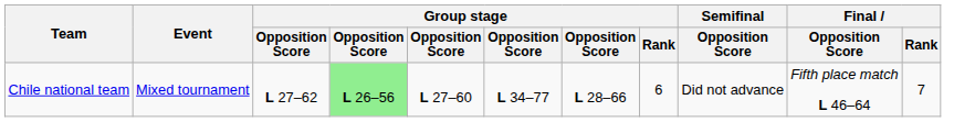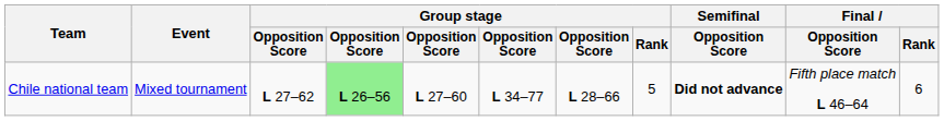Chile national team | Group stage / Rank: 6 -> 5
Chile national team | Semifinal / Opposition Score: normal -> bold
Chile national team | Final / Rank: 7 -> 6
